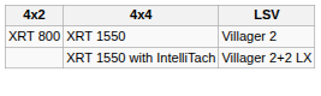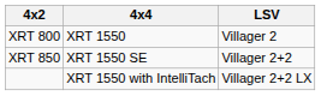+ row: XRT 850 | XRT 1550 SE | Villager 2+2
